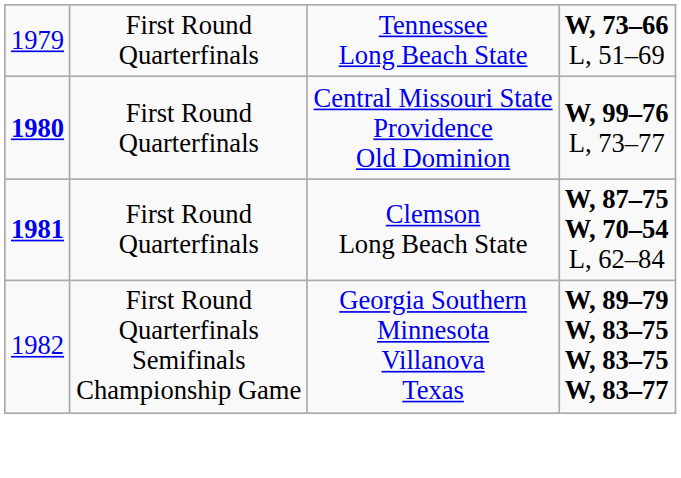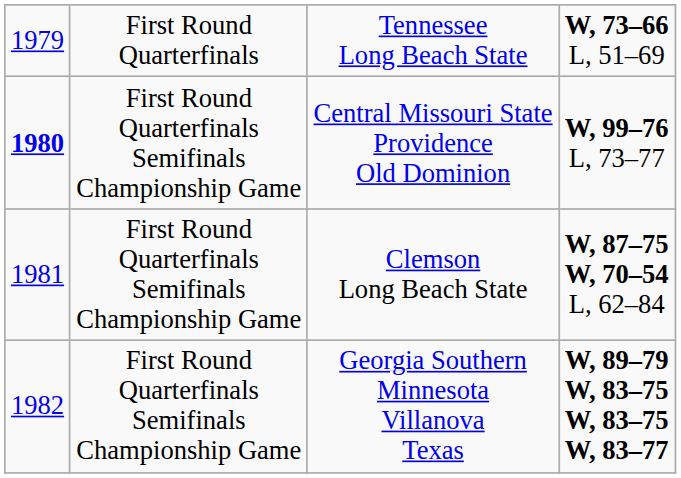Central Missouri State Providence Old Dominion | column 2: First Round Quarterfinals -> First Round Quarterfinals Semifinals Championship Game
Clemson Long Beach State | column 1: bold -> normal
Clemson Long Beach State | column 2: First Round Quarterfinals -> First Round Quarterfinals Semifinals Championship Game
